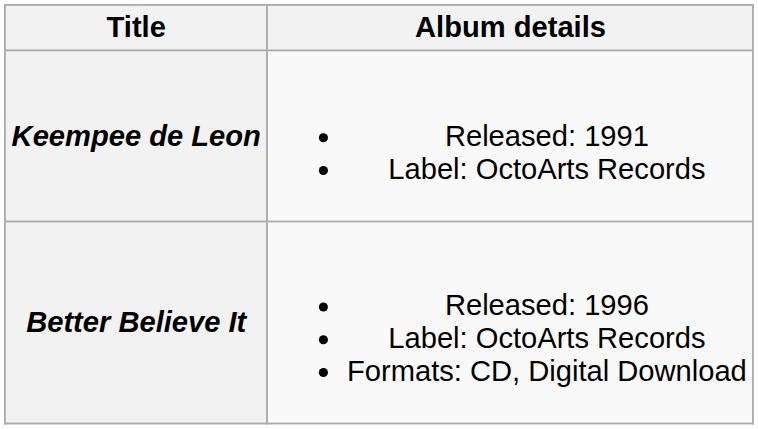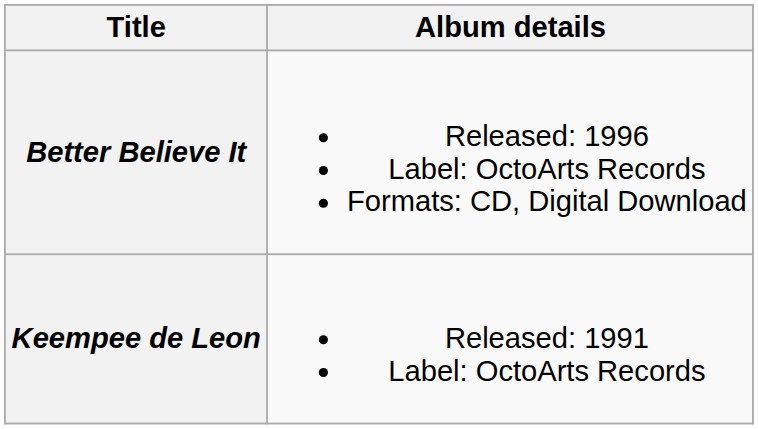rows swapped: Keempee de Leon <-> Better Believe It
